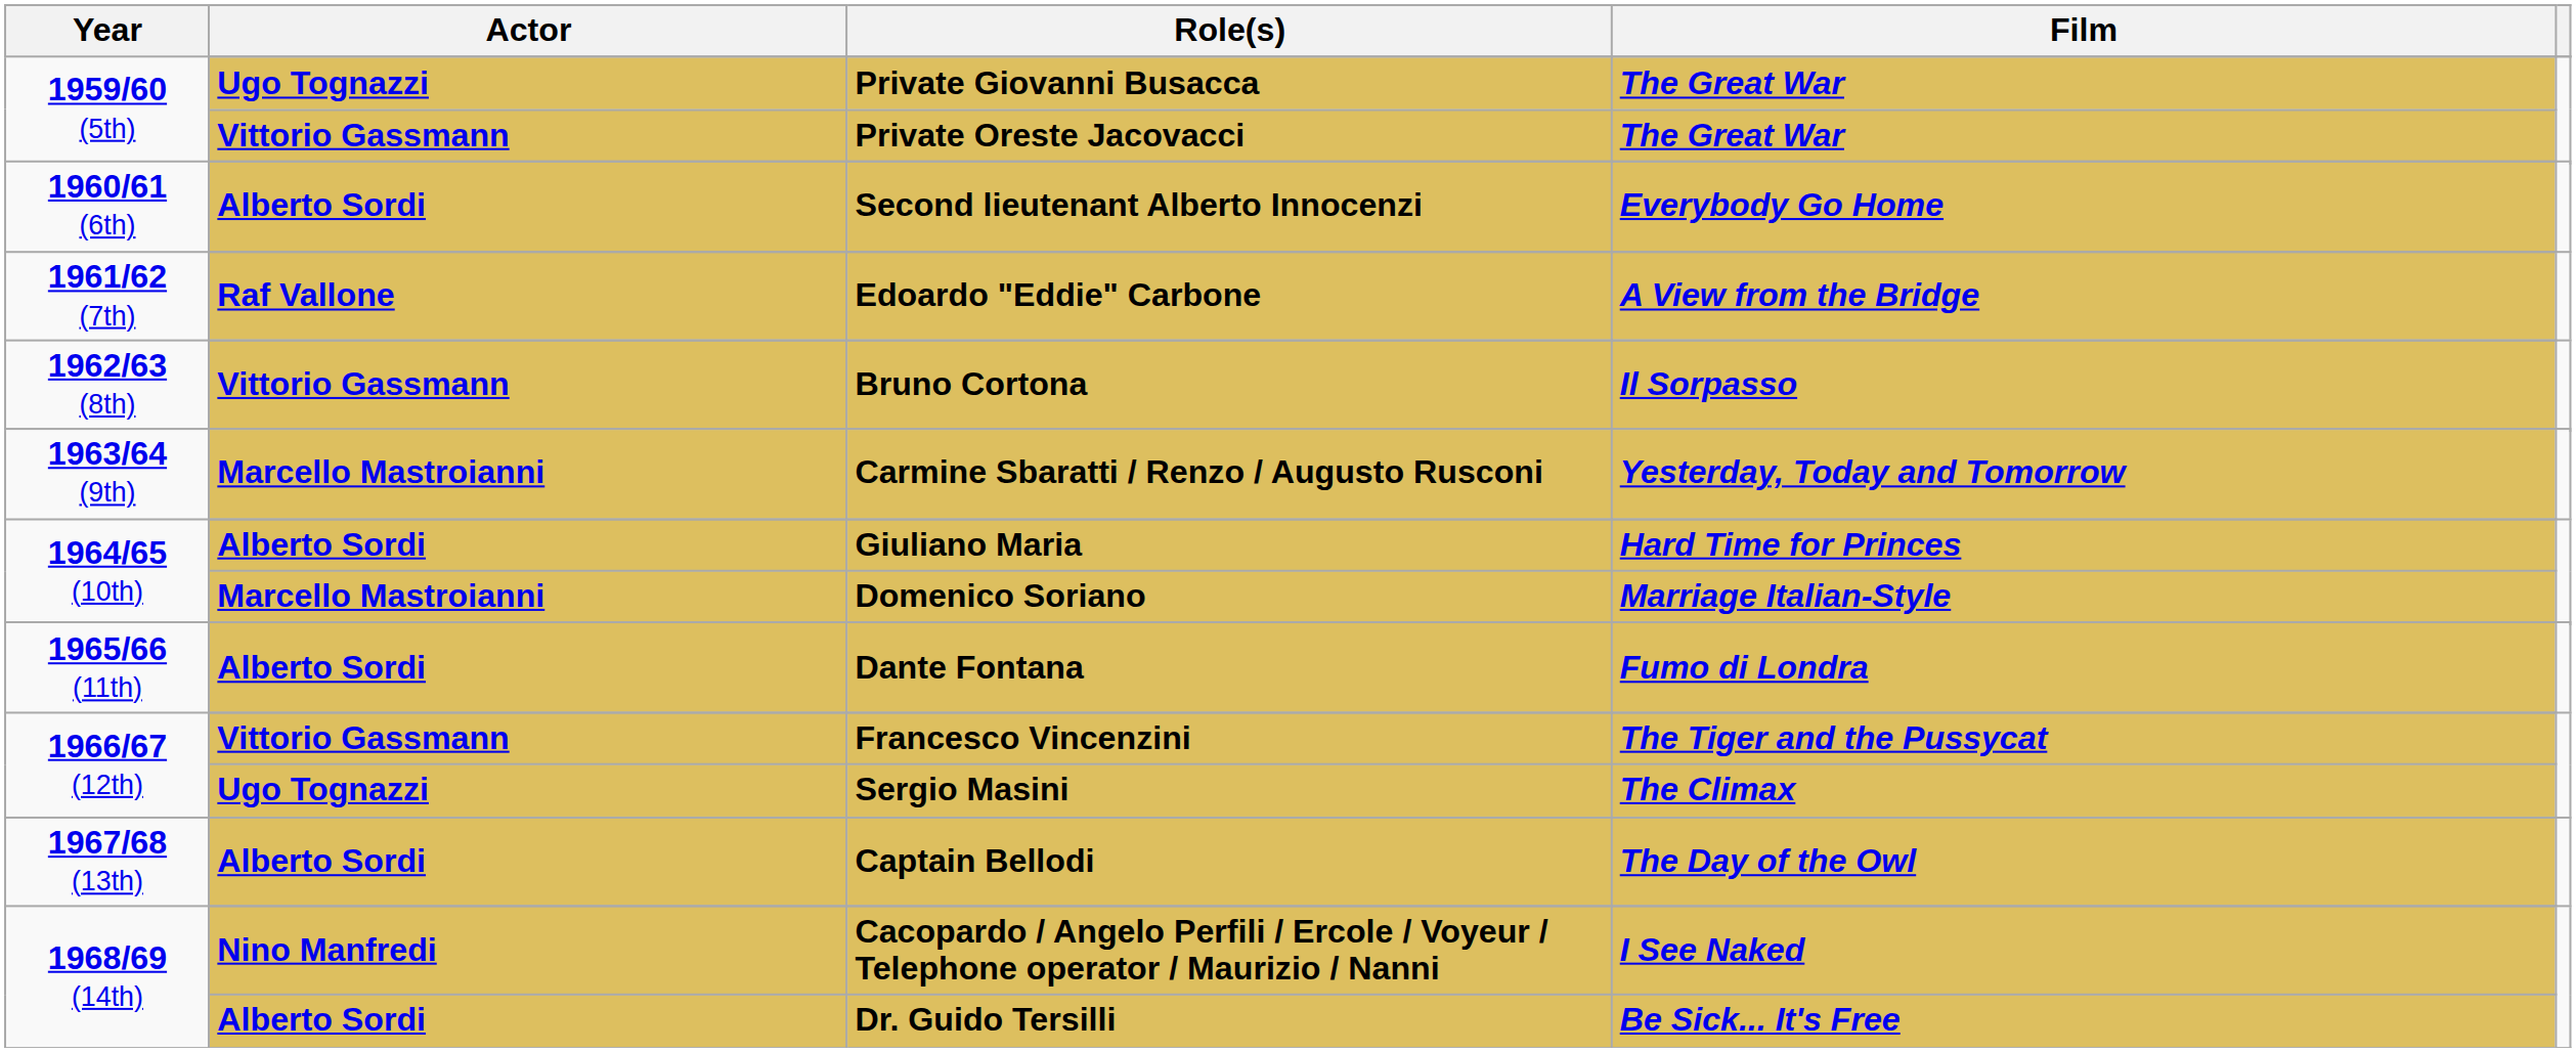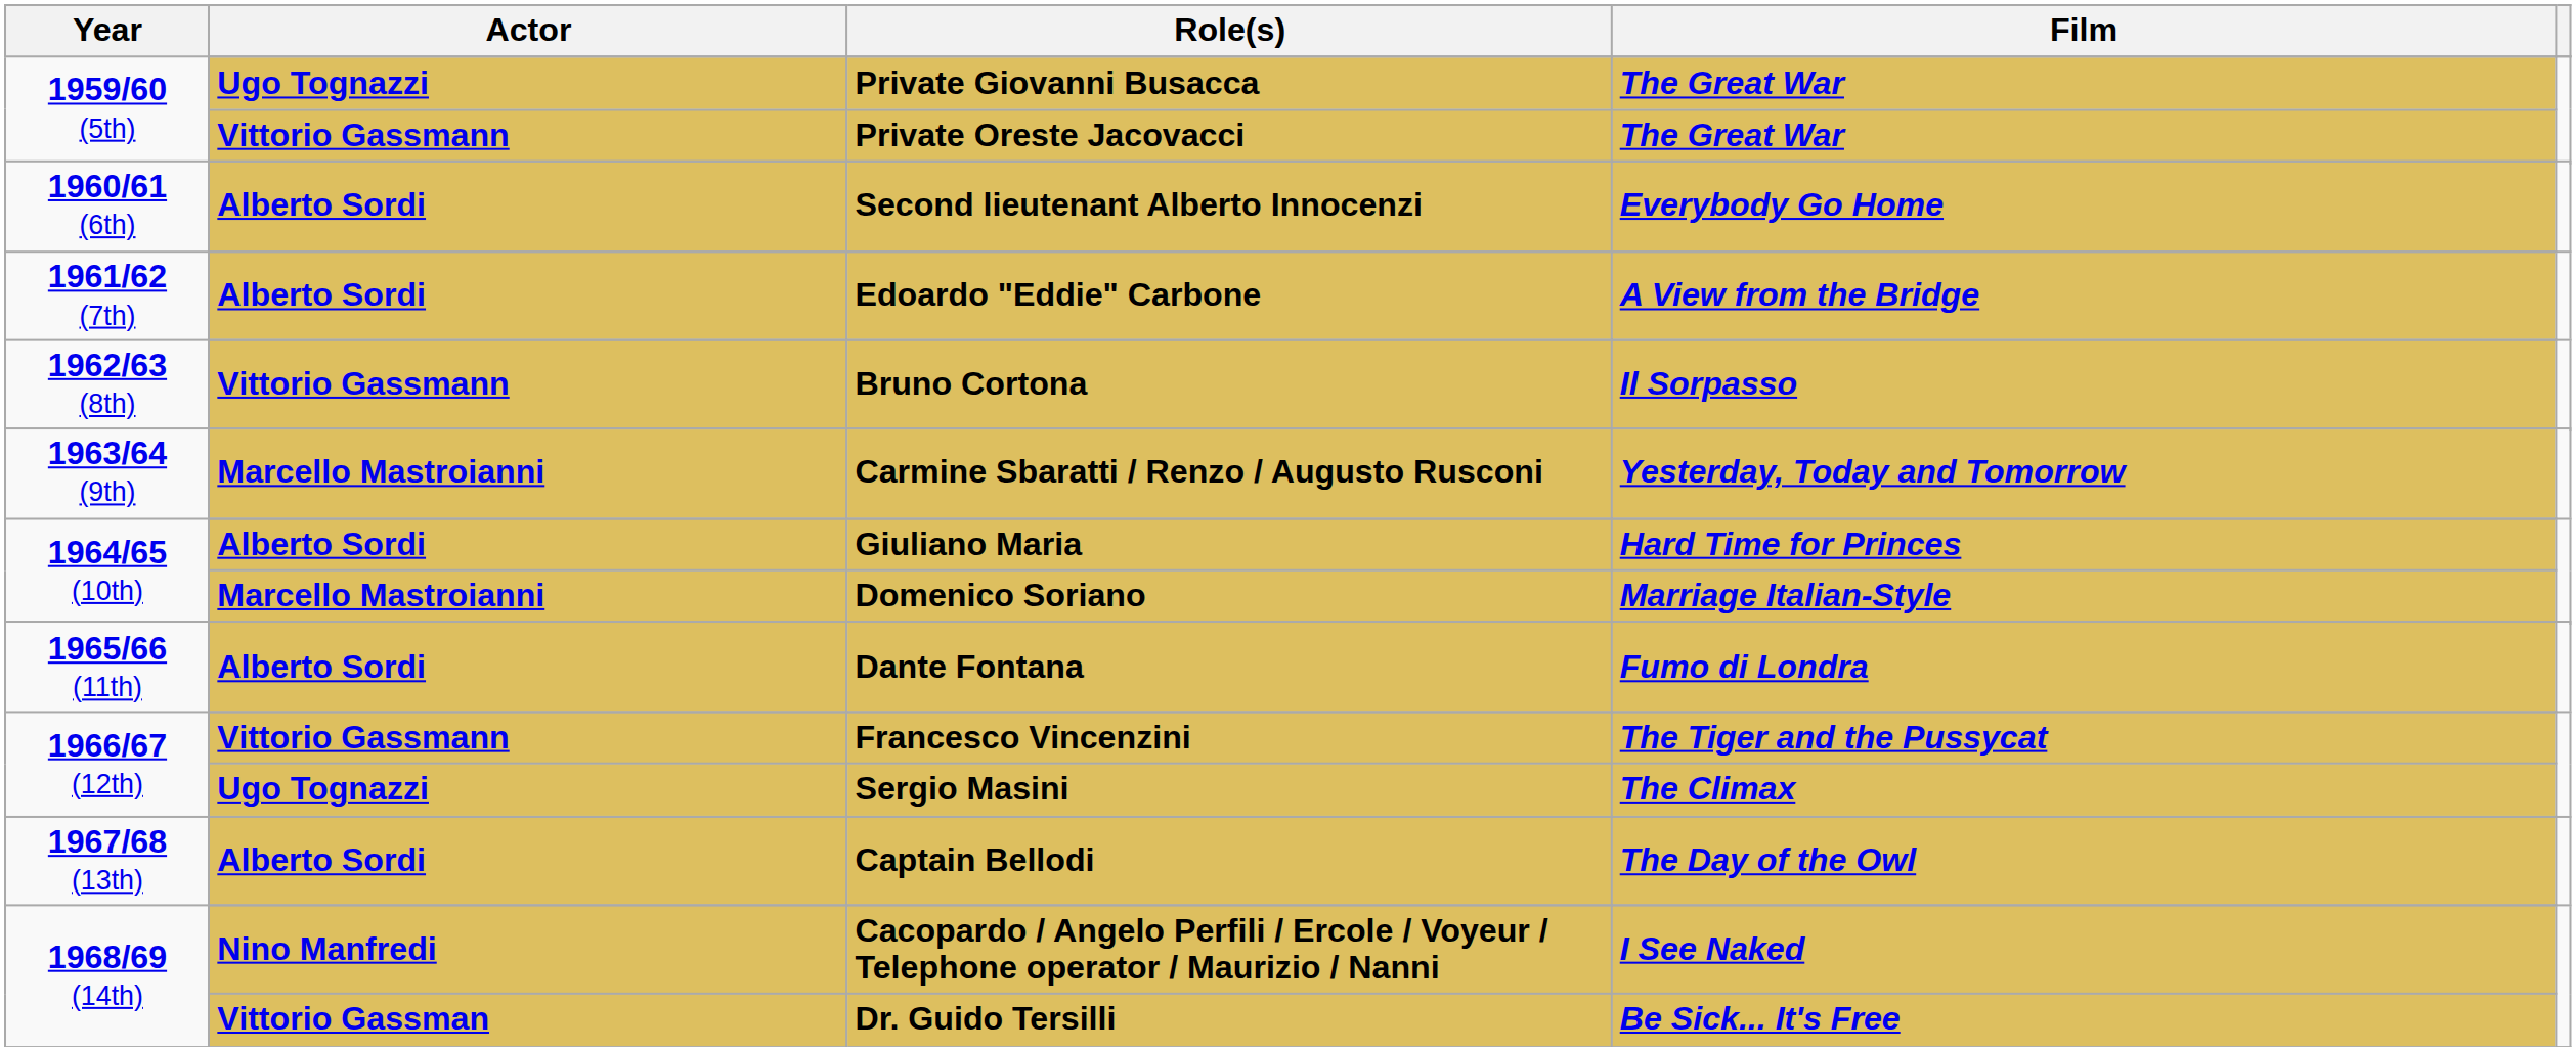Edoardo "Eddie" Carbone | Actor: Raf Vallone -> Alberto Sordi
Dr. Guido Tersilli | Actor: Alberto Sordi -> Vittorio Gassman
